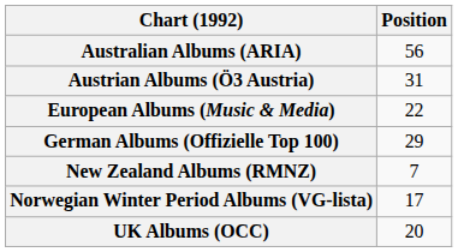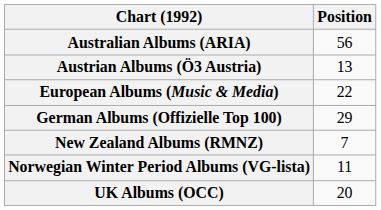Austrian Albums (Ö3 Austria) | Position: 31 -> 13
Norwegian Winter Period Albums (VG-lista) | Position: 17 -> 11
